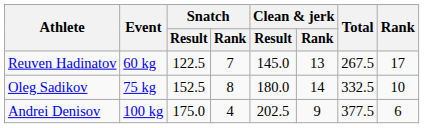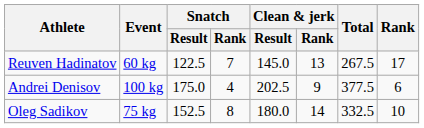rows swapped: Oleg Sadikov <-> Andrei Denisov
